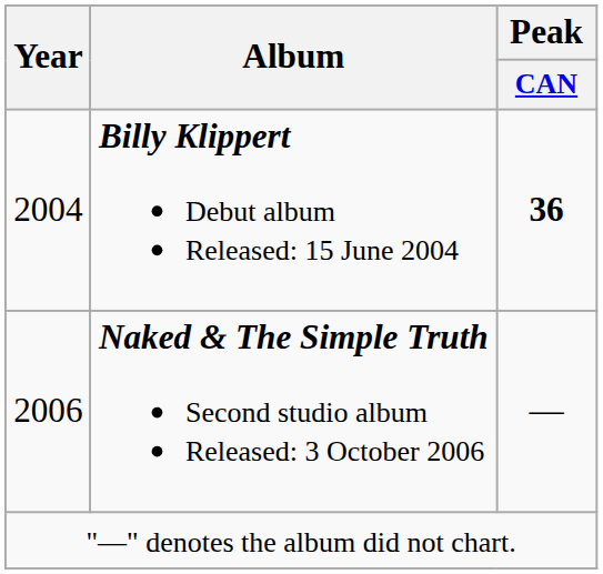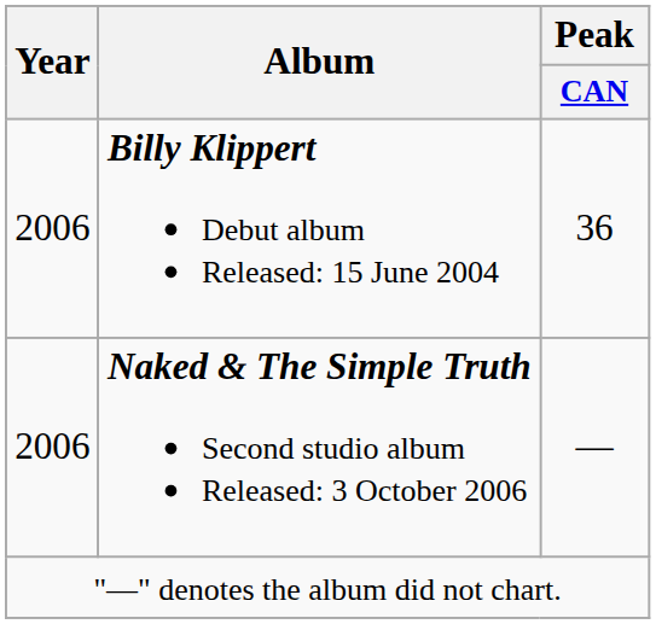Billy Klippert Debut album Released: 15 June 2004 | Year: 2004 -> 2006
Billy Klippert Debut album Released: 15 June 2004 | Peak / CAN: bold -> normal
